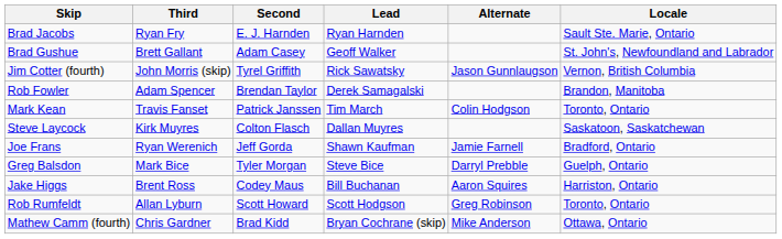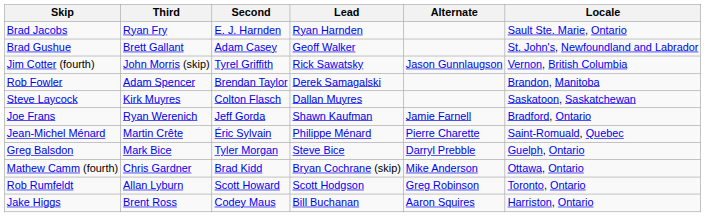- row: Mark Kean | Travis Fanset | Patrick Janssen | Tim March | Colin Hodgson | Toronto, Ontario
+ row: Jean-Michel Ménard | Martin Crête | Éric Sylvain | Philippe Ménard | Pierre Charette | Saint-Romuald, Quebec
rows swapped: Mathew Camm (fourth) <-> Jake Higgs
